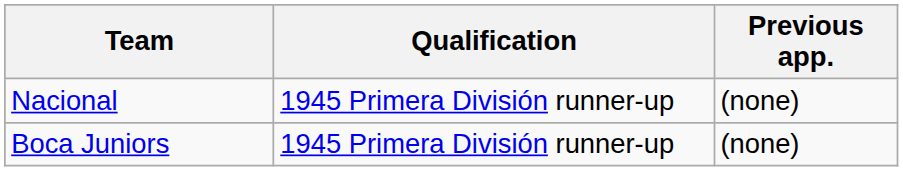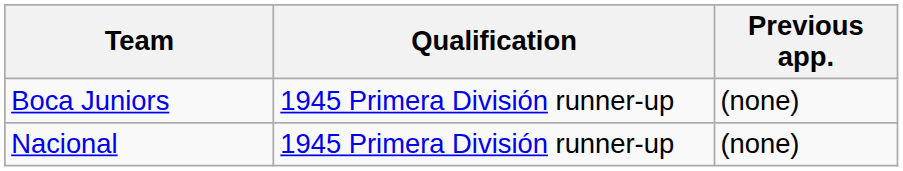rows swapped: Boca Juniors <-> Nacional
